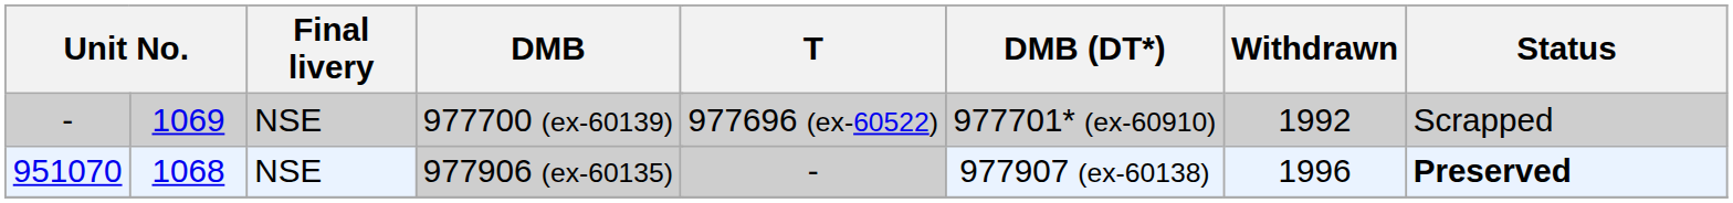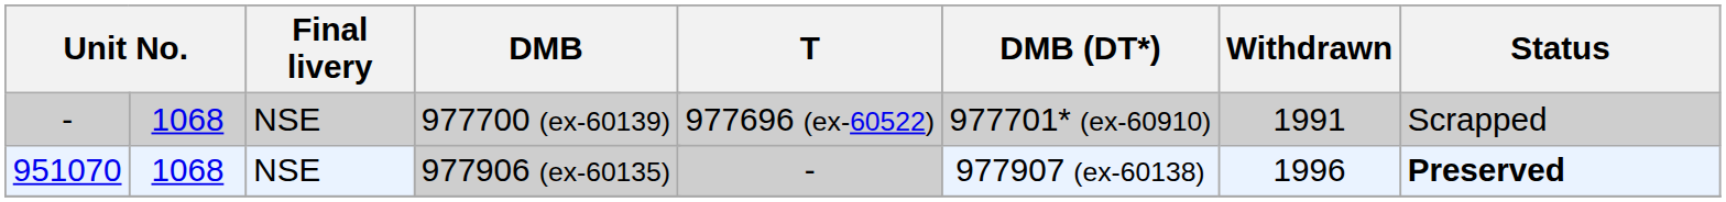977700 (ex-60139) | column 2: 1069 -> 1068
977700 (ex-60139) | Withdrawn: 1992 -> 1991
